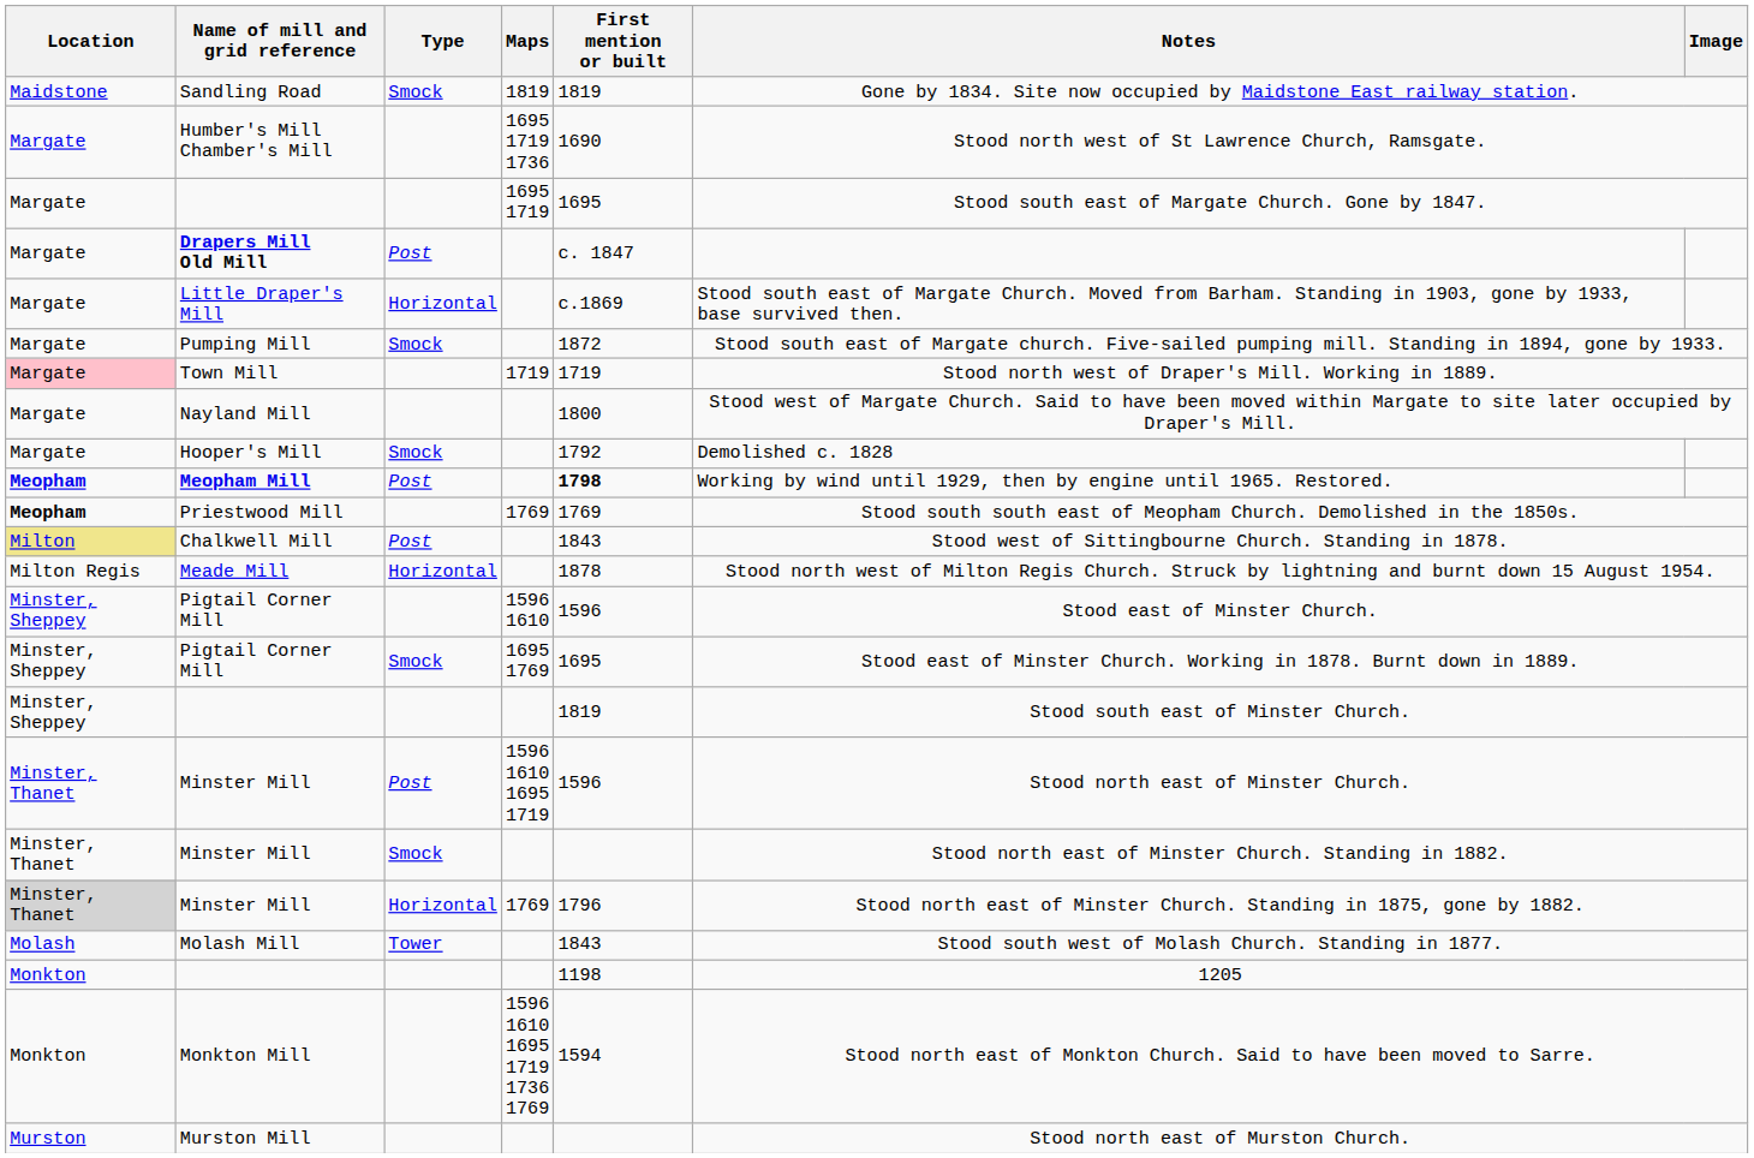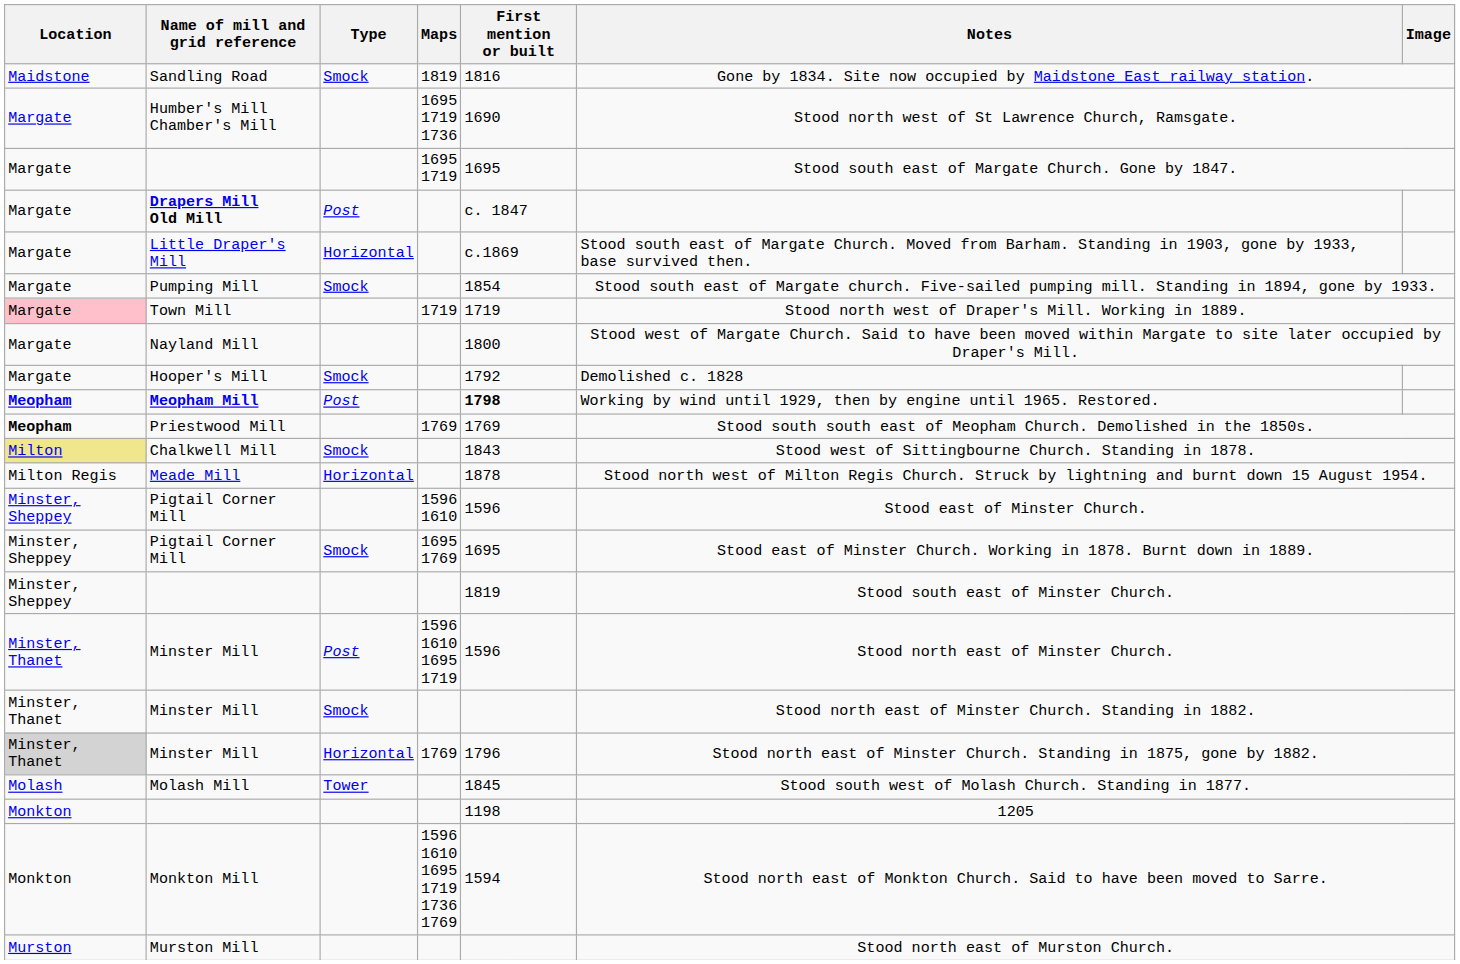Sandling Road | First mention or built: 1819 -> 1816
Pumping Mill | First mention or built: 1872 -> 1854
Chalkwell Mill | Type: Post -> Smock
Molash Mill | First mention or built: 1843 -> 1845
